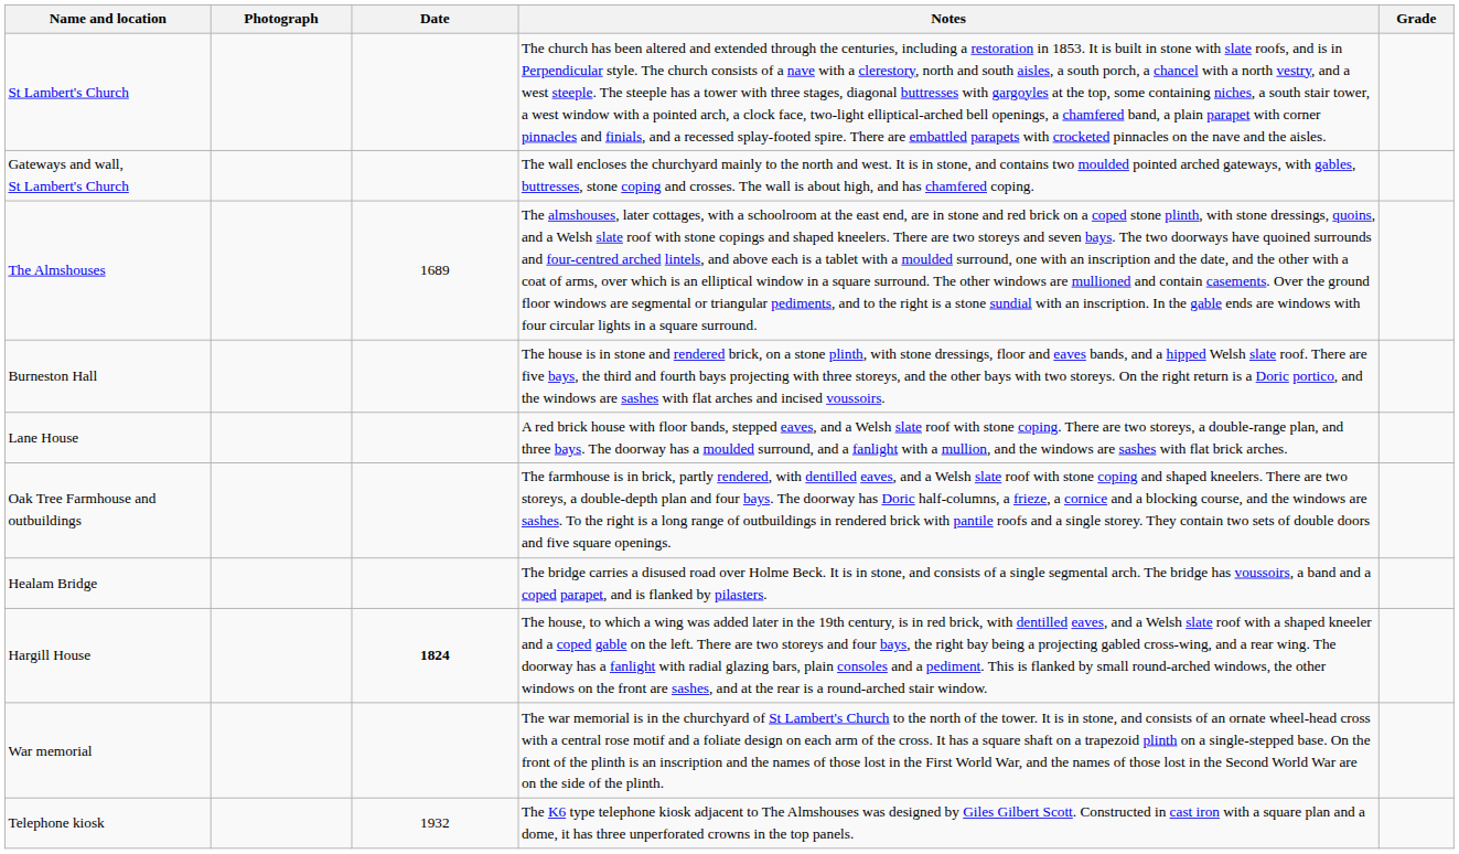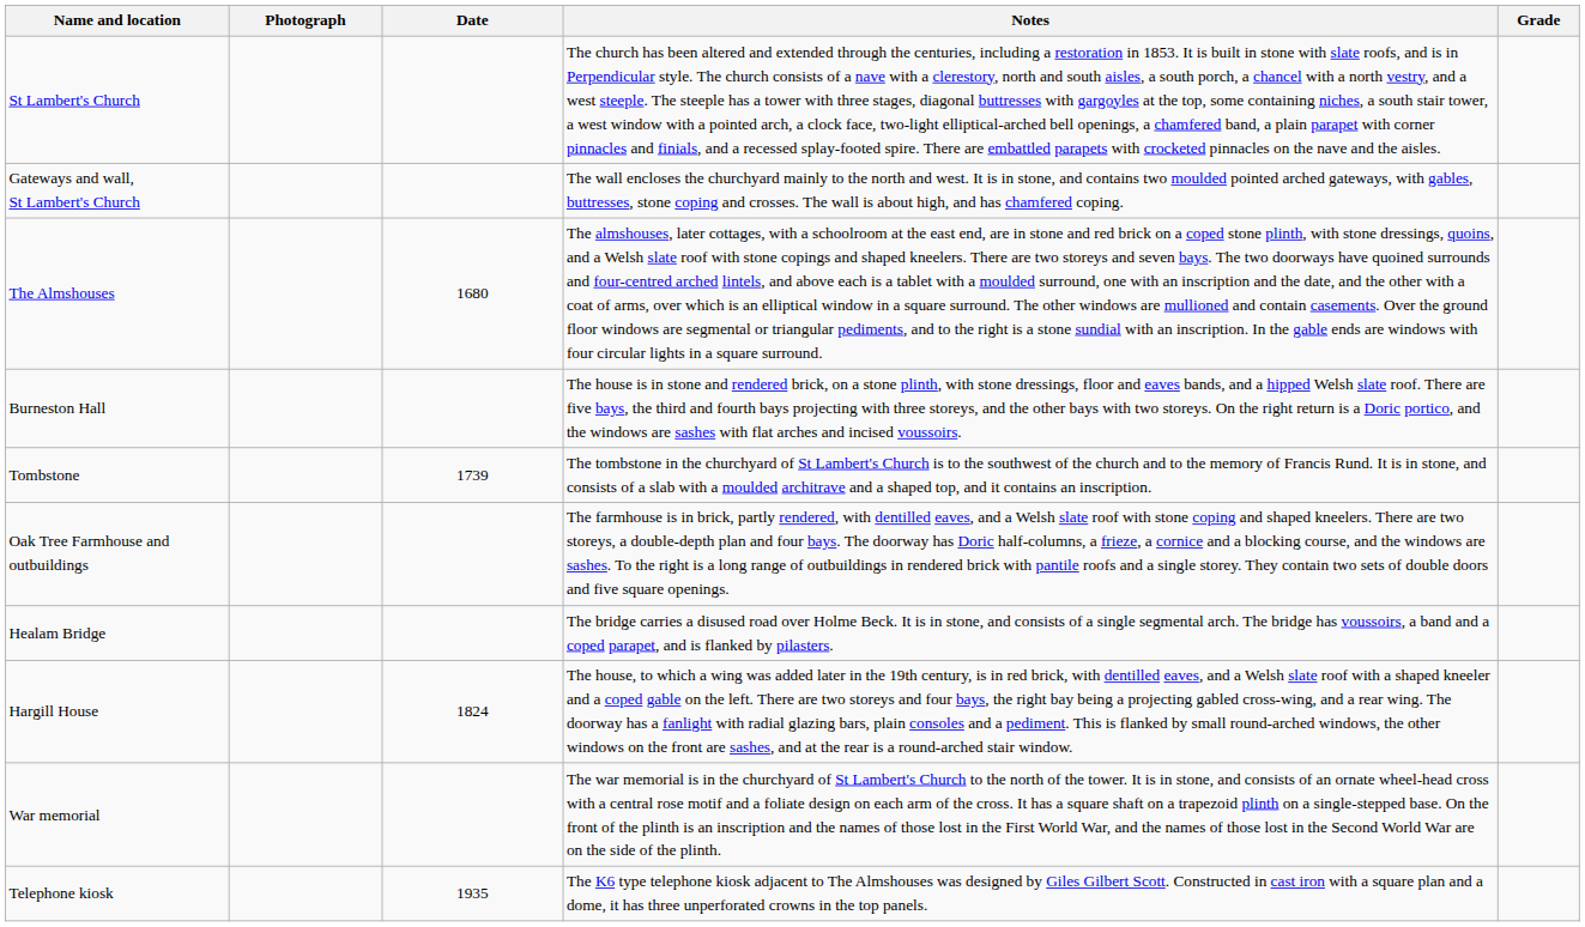The Almshouses | Date: 1689 -> 1680
+ row: Tombstone | 1739 | The tombstone in the churchyard of St Lambert's Church is to the southwest of the church and to the memory of Francis Rund. It is in stone, and consists of a slab with a moulded architrave and a shaped top, and it contains an inscription.
- row: Lane House | A red brick house with floor bands, stepped eaves, and a Welsh slate roof with stone coping. There are two storeys, a double-range plan, and three bays. The doorway has a moulded surround, and a fanlight with a mullion, and the windows are sashes with flat brick arches.
Hargill House | Date: bold -> normal
Telephone kiosk | Date: 1932 -> 1935
